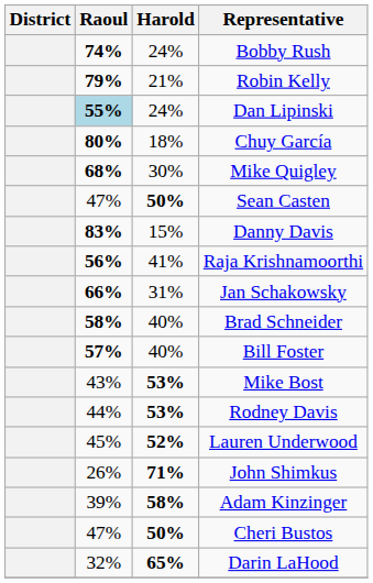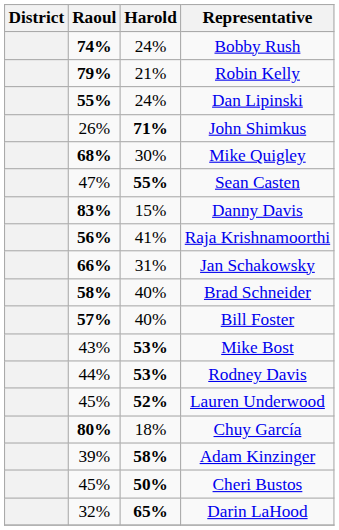Dan Lipinski | Raoul: lightblue background -> no background
rows swapped: Chuy García <-> John Shimkus
Sean Casten | Harold: 50% -> 55%
Cheri Bustos | Raoul: 47% -> 45%
